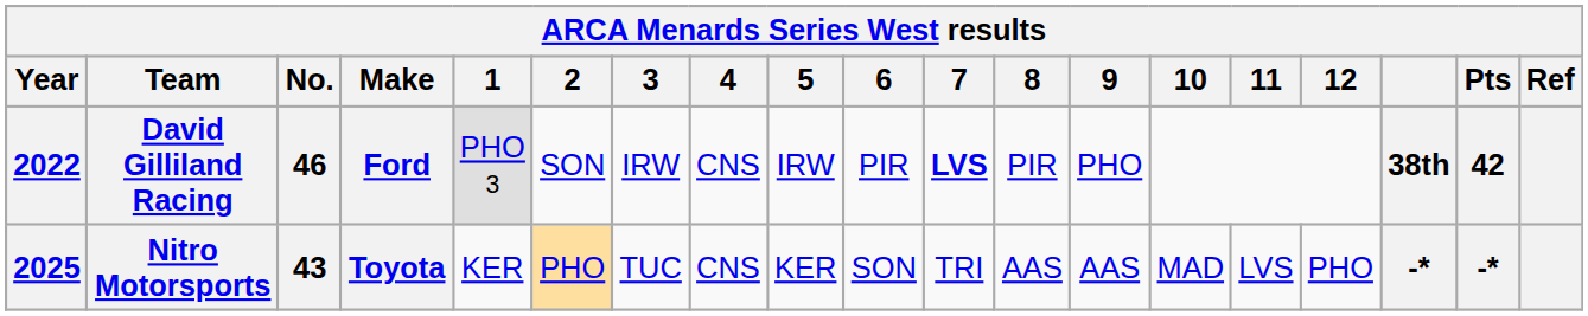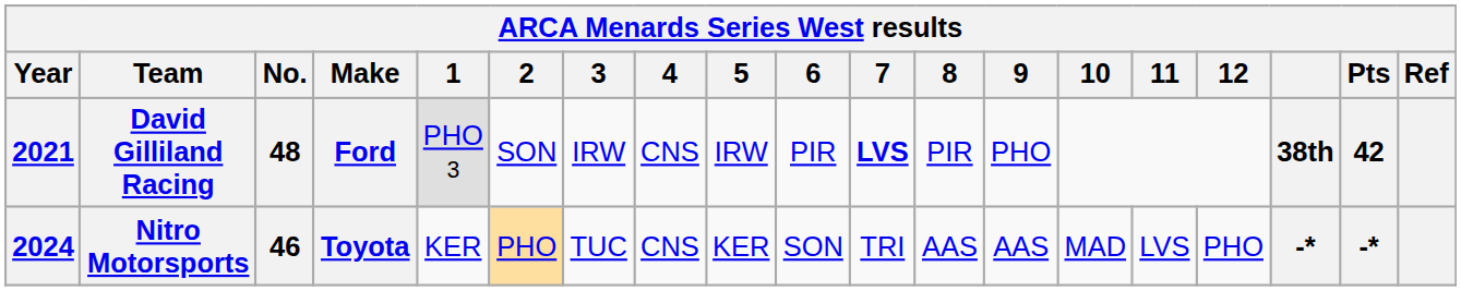David Gilliland Racing | Year: 2022 -> 2021
David Gilliland Racing | No.: 46 -> 48
Nitro Motorsports | Year: 2025 -> 2024
Nitro Motorsports | No.: 43 -> 46
